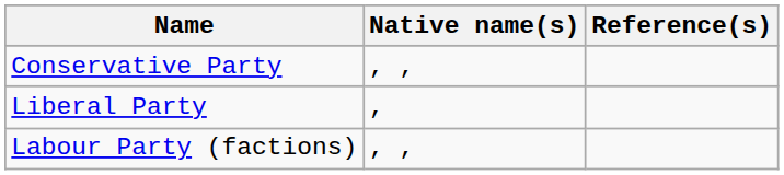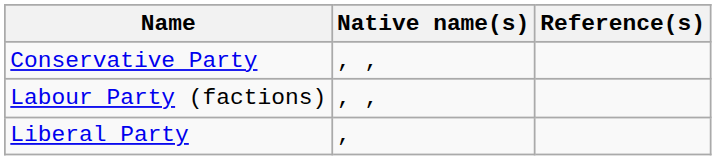rows swapped: Labour Party (factions) <-> Liberal Party
